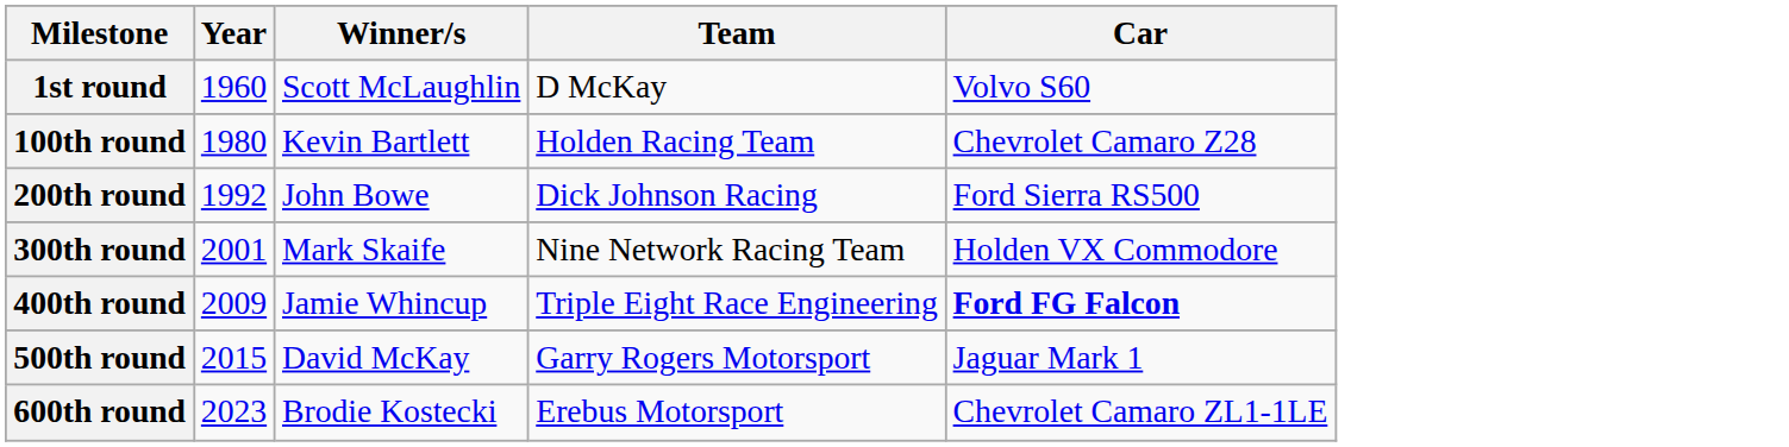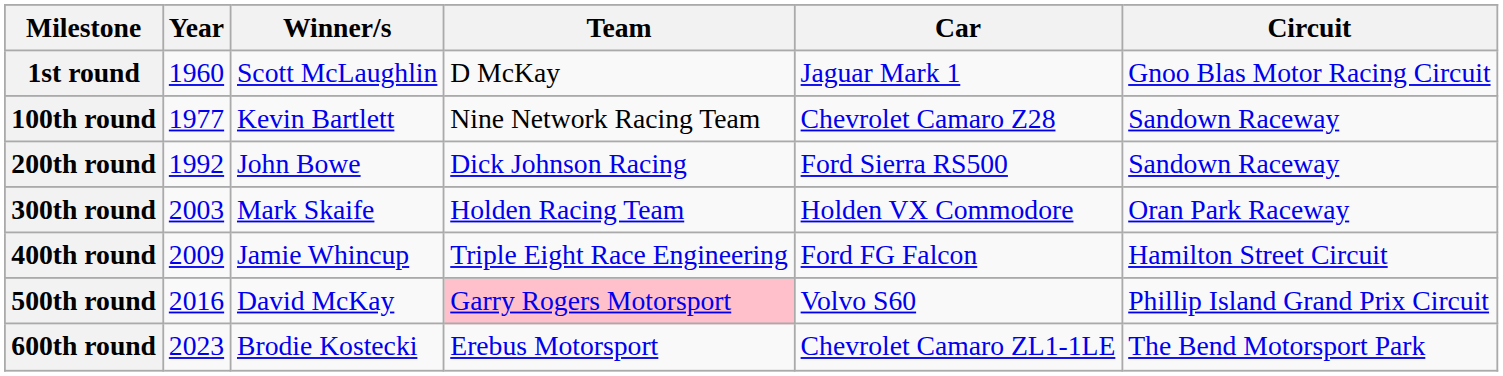+ column: Circuit | Gnoo Blas Motor Racing Circuit | Sandown Raceway | Sandown Raceway | Oran Park Raceway | Hamilton Street Circuit | Phillip Island Grand Prix Circuit | The Bend Motorsport Park
1st round | Car: Volvo S60 -> Jaguar Mark 1
100th round | Year: 1980 -> 1977
100th round | Team: Holden Racing Team -> Nine Network Racing Team
300th round | Year: 2001 -> 2003
300th round | Team: Nine Network Racing Team -> Holden Racing Team
400th round | Car: bold -> normal
500th round | Year: 2015 -> 2016
500th round | Team: no background -> pink background
500th round | Car: Jaguar Mark 1 -> Volvo S60
